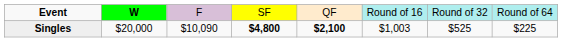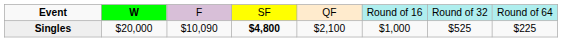Singles | column 5: bold -> normal
Singles | column 6: $1,003 -> $1,000
